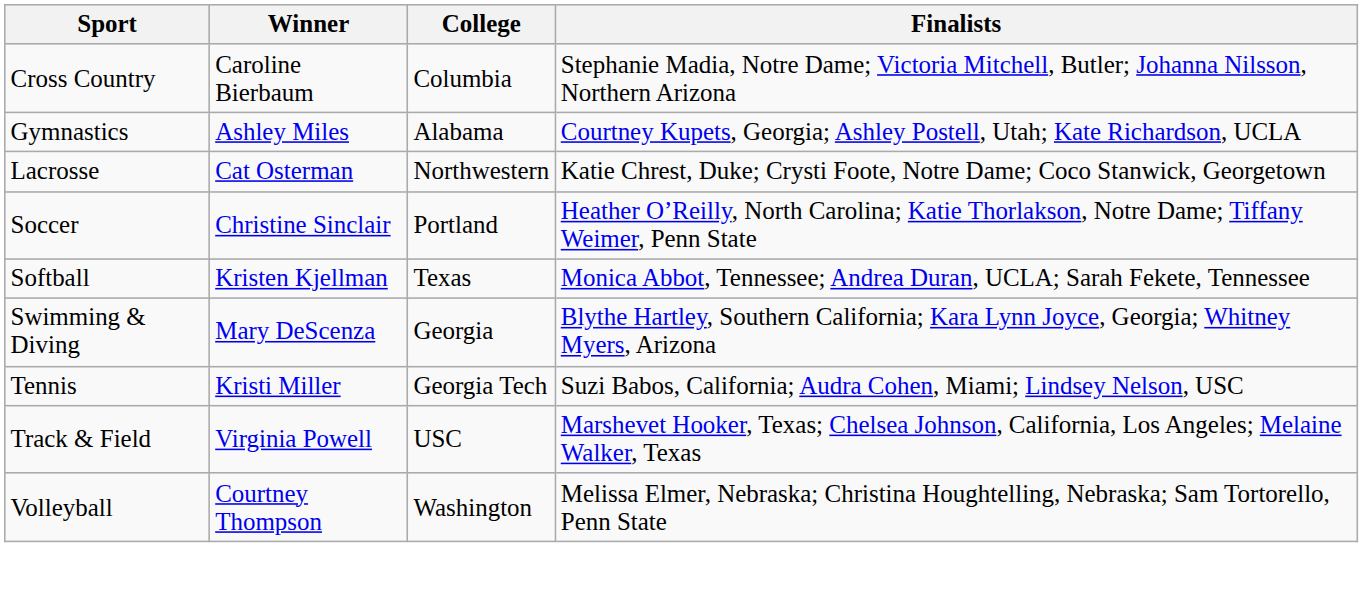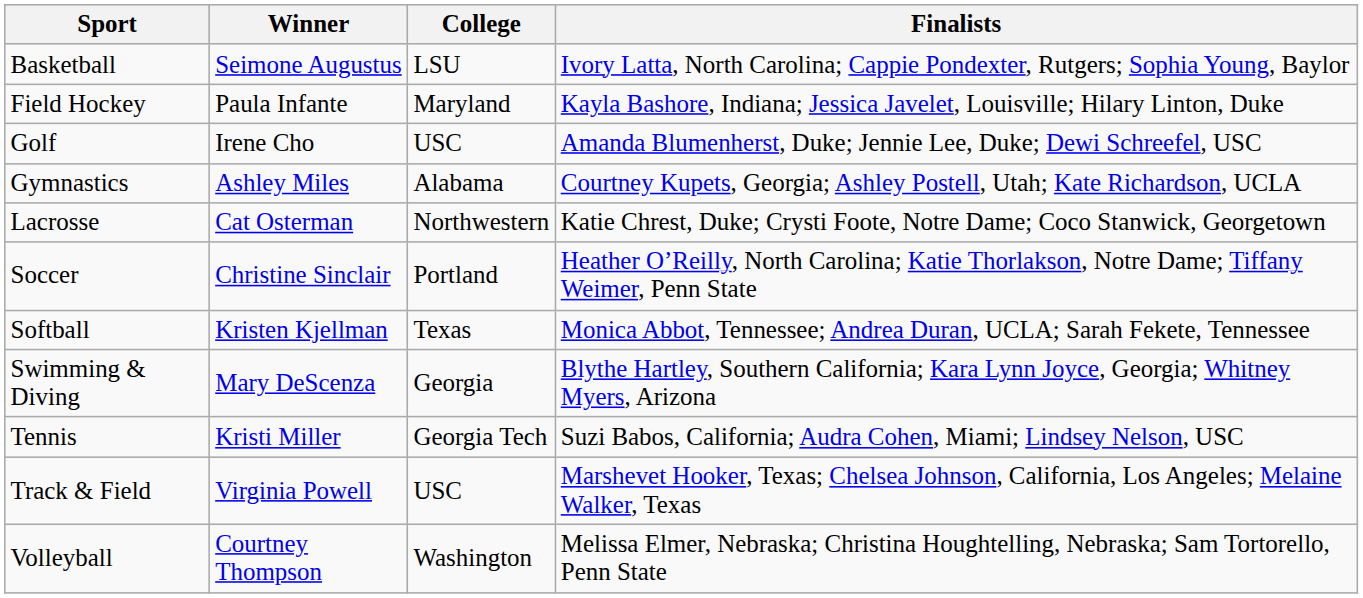+ row: Basketball | Seimone Augustus | LSU | Ivory Latta, North Carolina; Cappie Pondexter, Rutgers; Sophia Young, Baylor
- row: Cross Country | Caroline Bierbaum | Columbia | Stephanie Madia, Notre Dame; Victoria Mitchell, Butler; Johanna Nilsson, Northern Arizona
+ row: Field Hockey | Paula Infante | Maryland | Kayla Bashore, Indiana; Jessica Javelet, Louisville; Hilary Linton, Duke
+ row: Golf | Irene Cho | USC | Amanda Blumenherst, Duke; Jennie Lee, Duke; Dewi Schreefel, USC
